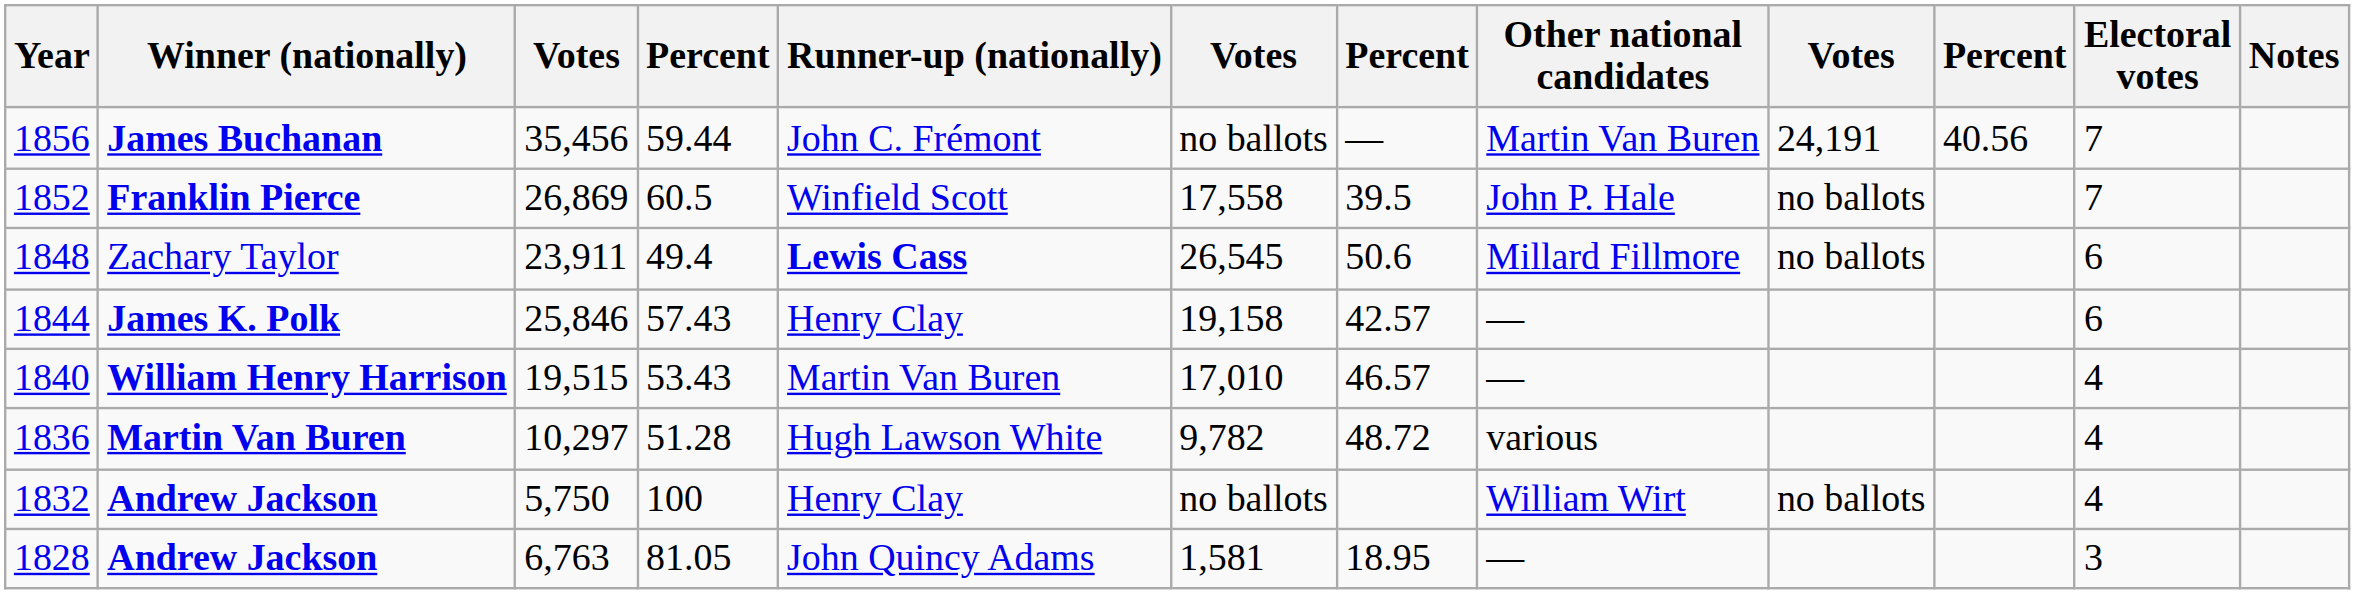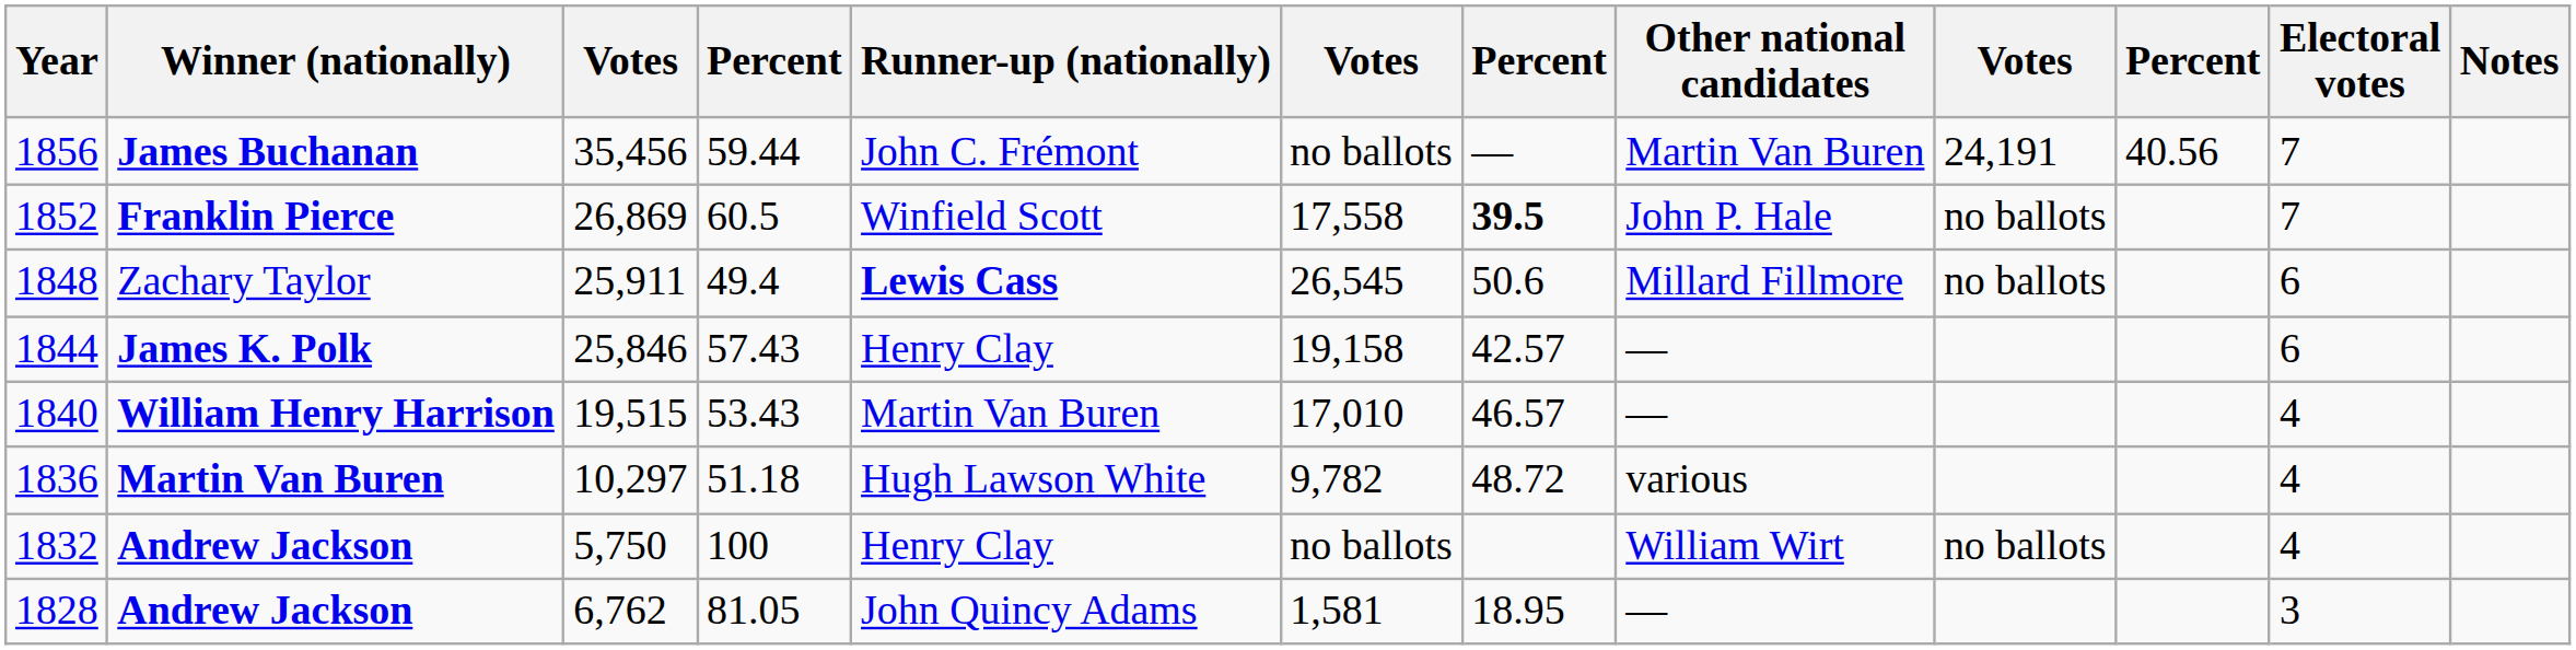1852 | column 7: normal -> bold
1848 | column 3: 23,911 -> 25,911
1836 | column 4: 51.28 -> 51.18
1828 | column 3: 6,763 -> 6,762
